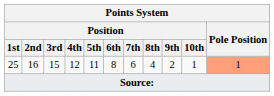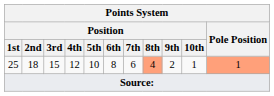25 | Position / 2nd: 16 -> 18
25 | Position / 5th: 11 -> 10
25 | Position / 8th: no background -> lightsalmon background
